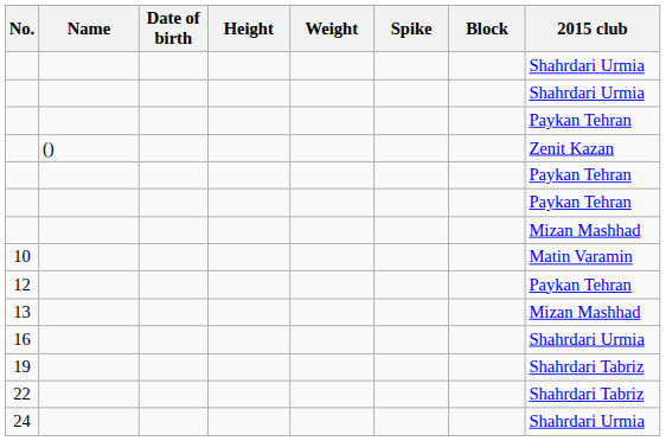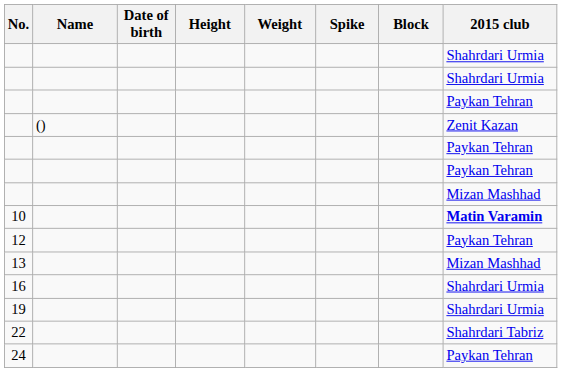10 | 2015 club: normal -> bold
19 | 2015 club: Shahrdari Tabriz -> Shahrdari Urmia
24 | 2015 club: Shahrdari Urmia -> Paykan Tehran
